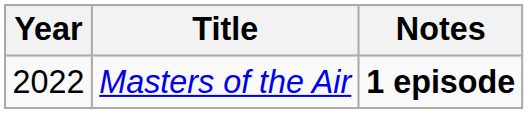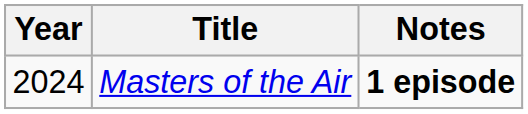Masters of the Air | Year: 2022 -> 2024
